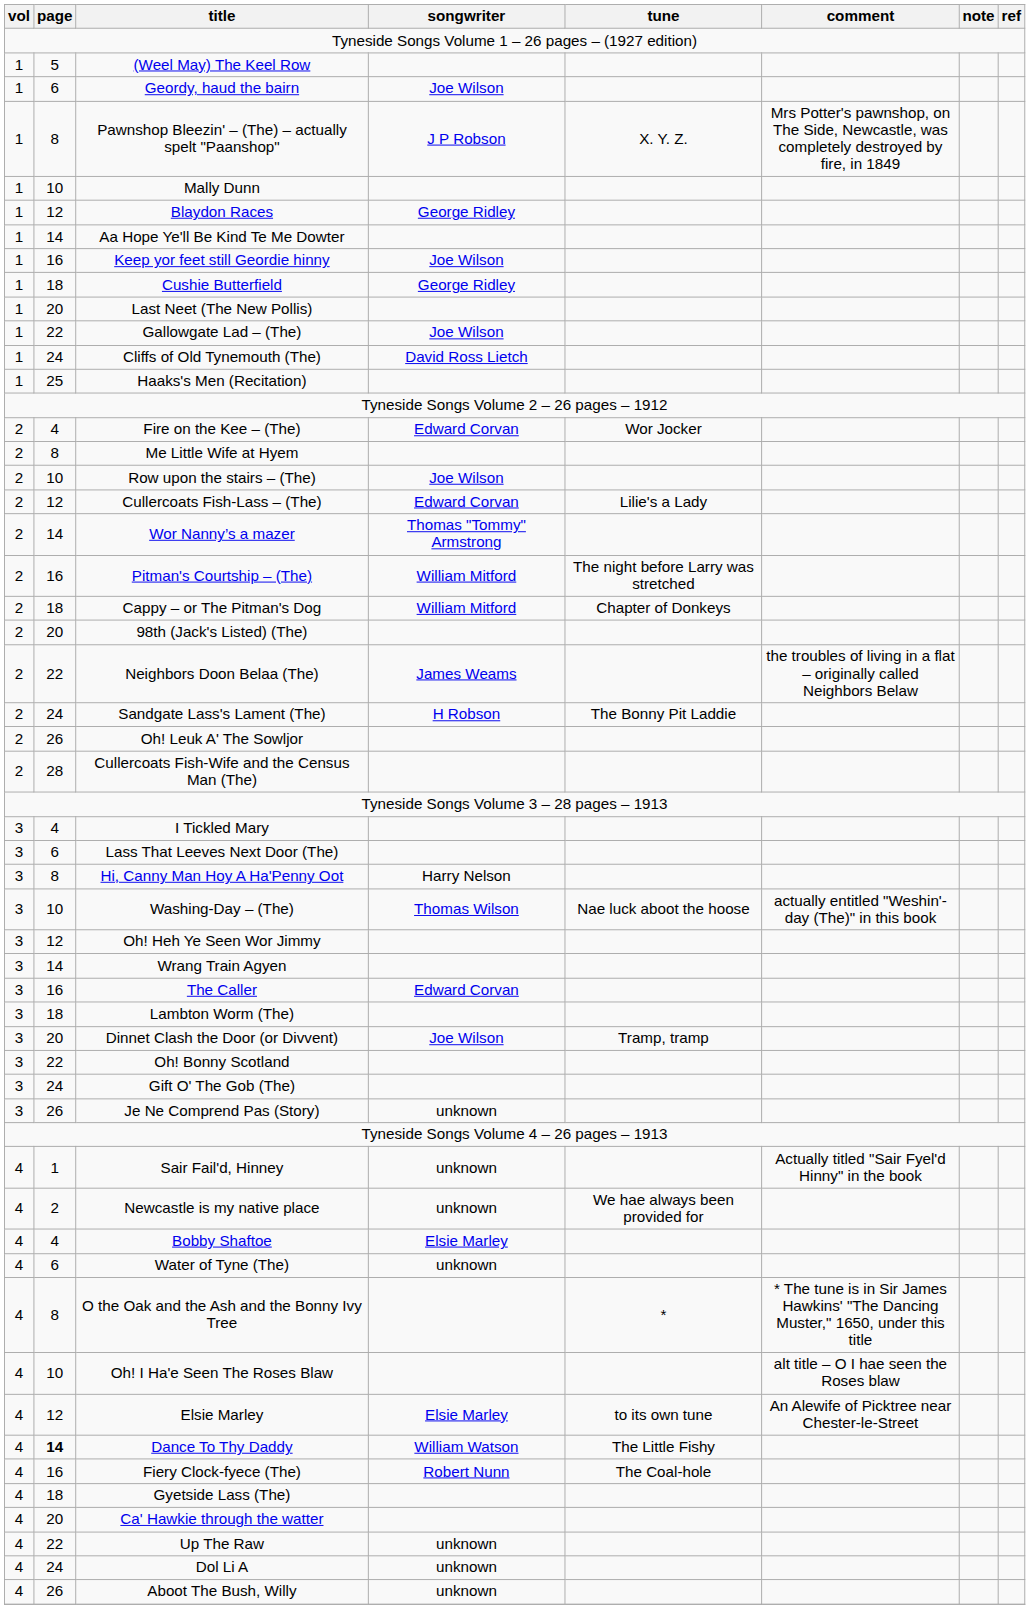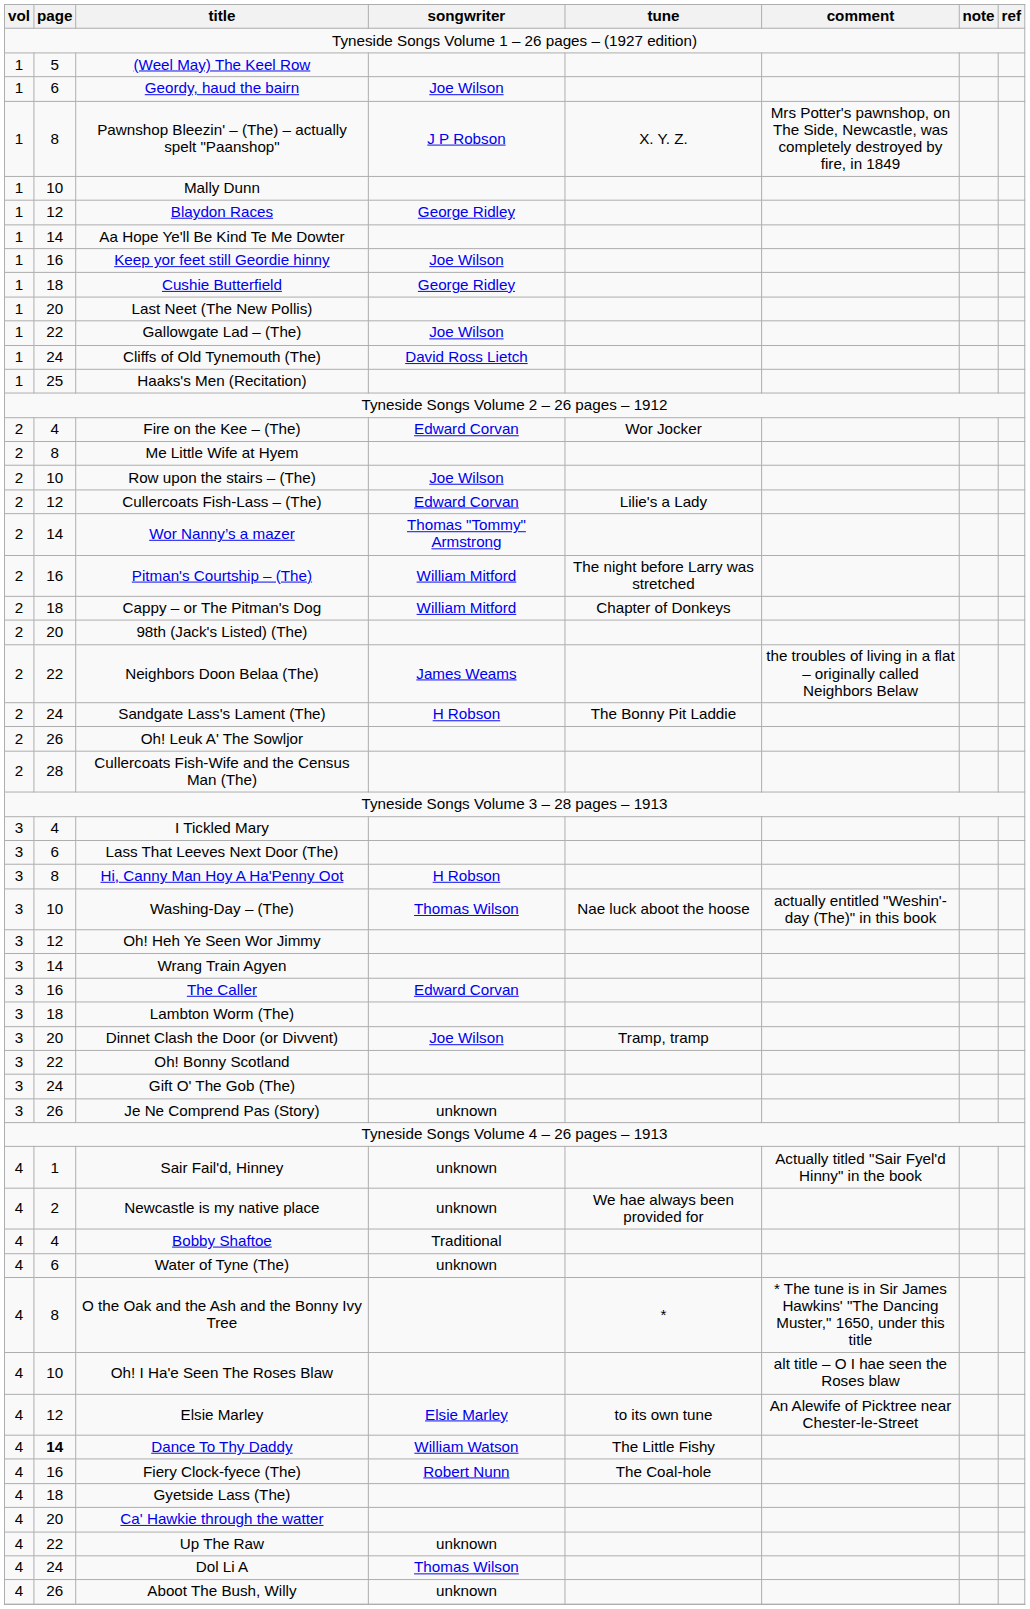Hi, Canny Man Hoy A Ha'Penny Oot | songwriter: Harry Nelson -> H Robson
Bobby Shaftoe | songwriter: Elsie Marley -> Traditional
Dol Li A | songwriter: unknown -> Thomas Wilson
